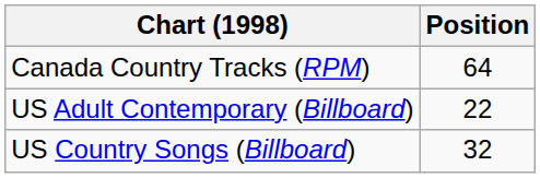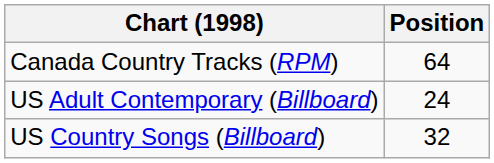US Adult Contemporary (Billboard) | Position: 22 -> 24
